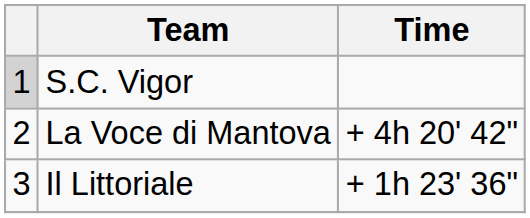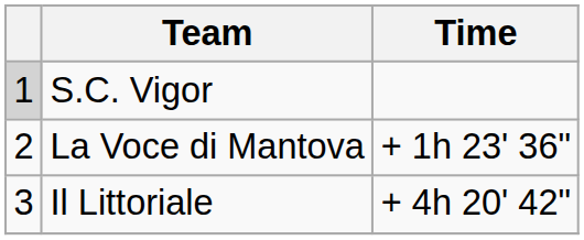La Voce di Mantova | Time: + 4h 20' 42" -> + 1h 23' 36"
Il Littoriale | Time: + 1h 23' 36" -> + 4h 20' 42"
